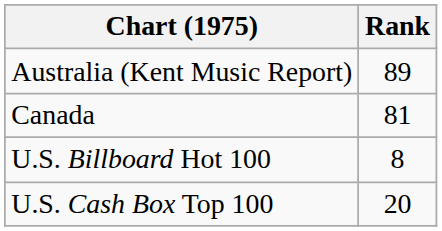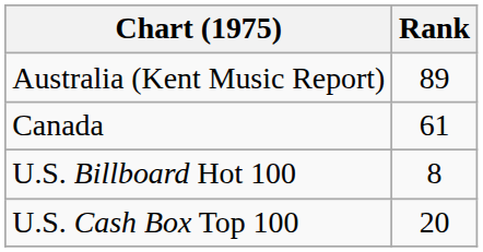Canada | Rank: 81 -> 61
